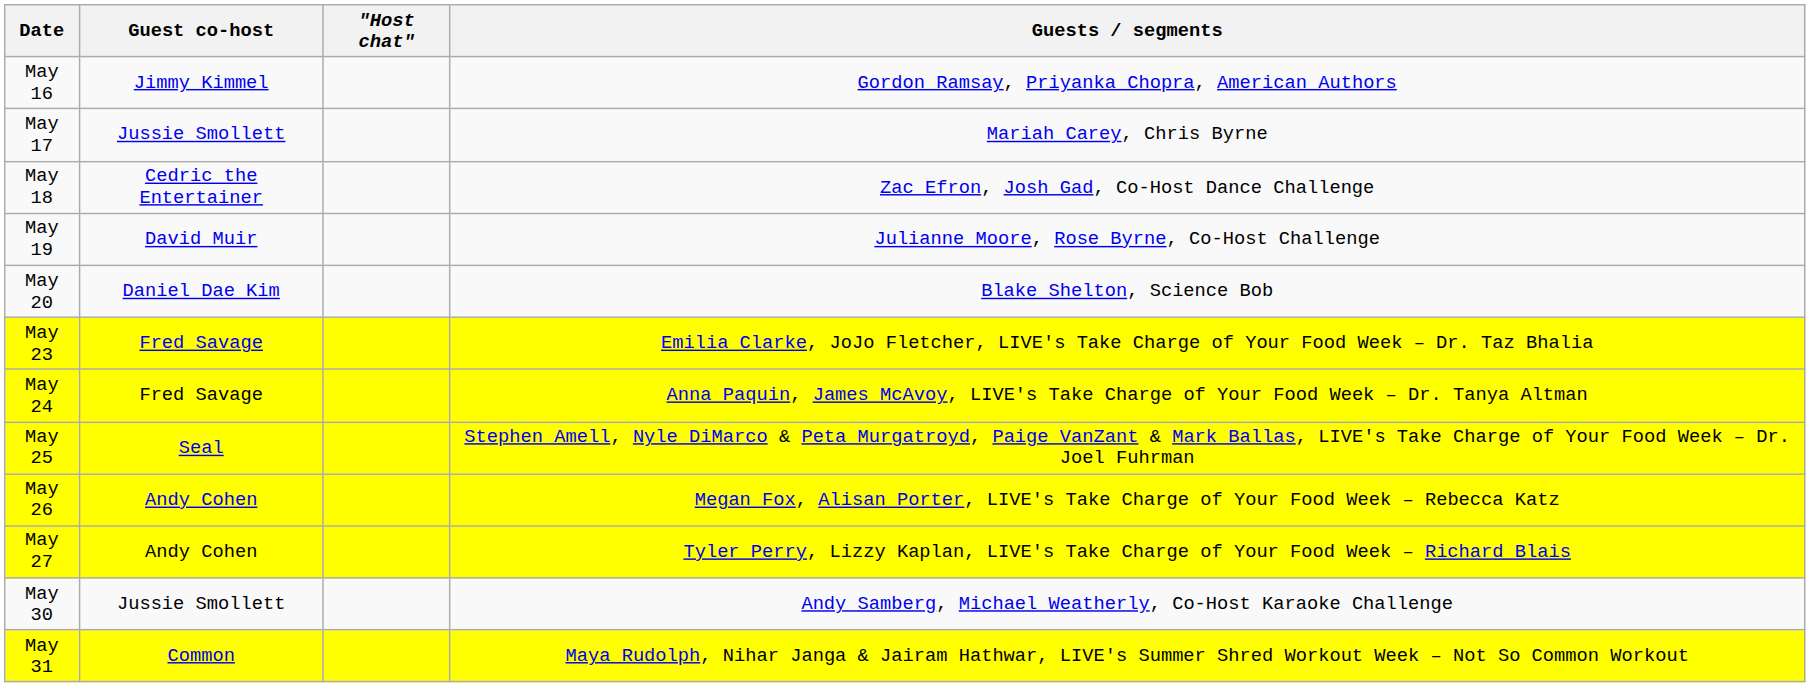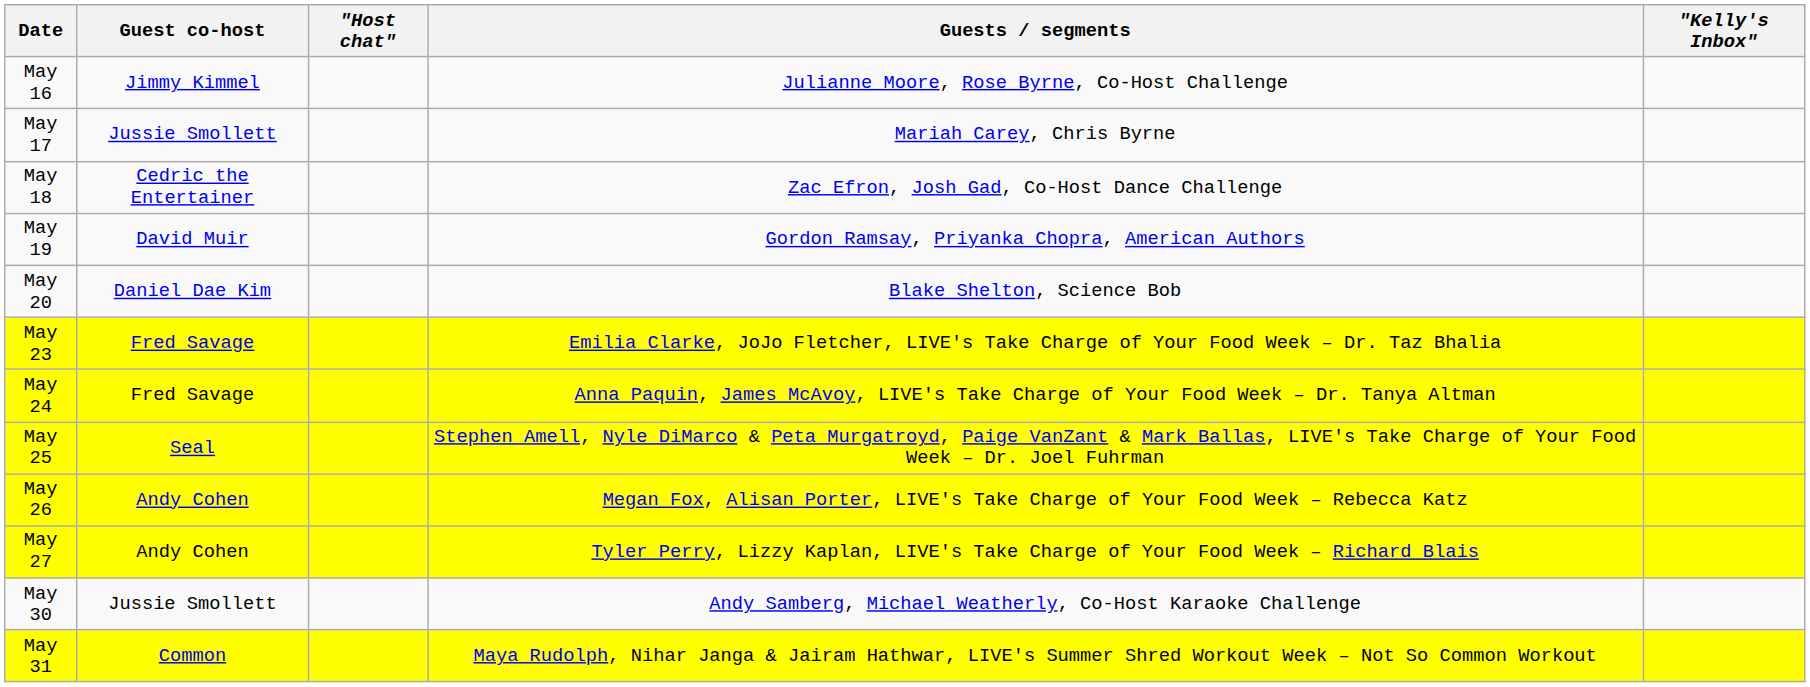+ column: "Kelly's Inbox"
May 16 | Guests / segments: Gordon Ramsay, Priyanka Chopra, American Authors -> Julianne Moore, Rose Byrne, Co-Host Challenge
May 19 | Guests / segments: Julianne Moore, Rose Byrne, Co-Host Challenge -> Gordon Ramsay, Priyanka Chopra, American Authors
